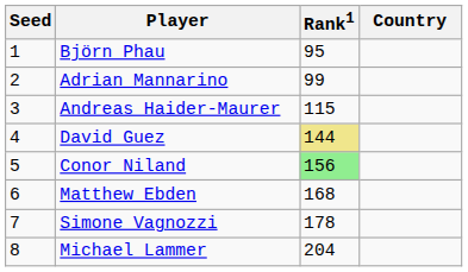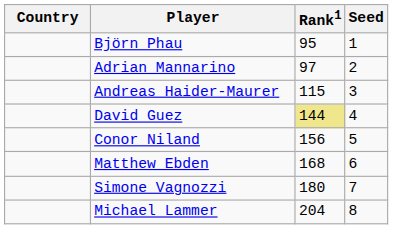columns swapped: Country <-> Seed
Adrian Mannarino | Rank1: 99 -> 97
Conor Niland | Rank1: lightgreen background -> no background
Simone Vagnozzi | Rank1: 178 -> 180
